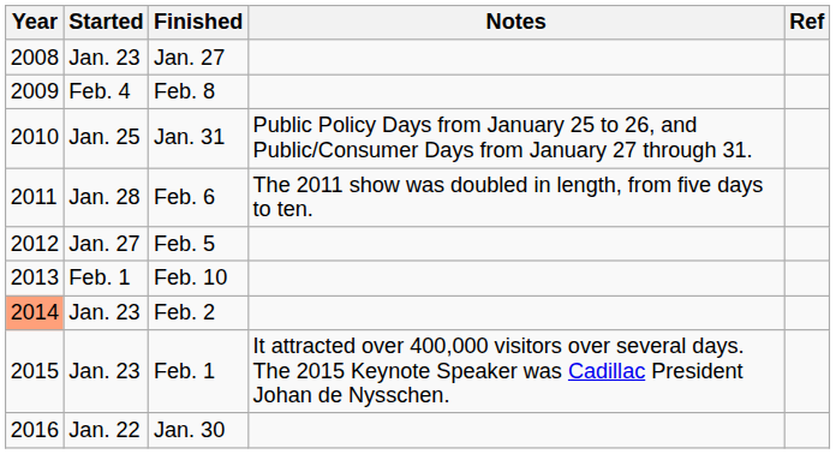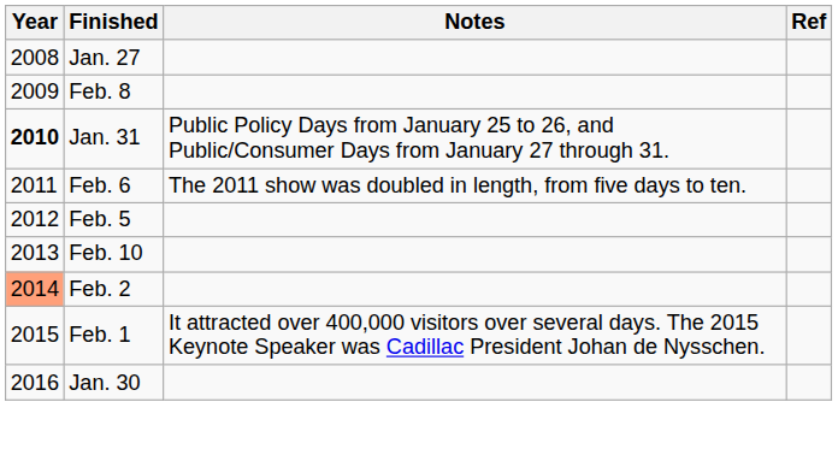- column: Started | Jan. 23 | Feb. 4 | Jan. 25 | Jan. 28 | Jan. 27 | Feb. 1 | Jan. 23 | Jan. 23 | Jan. 22
Jan. 31 | Year: normal -> bold
